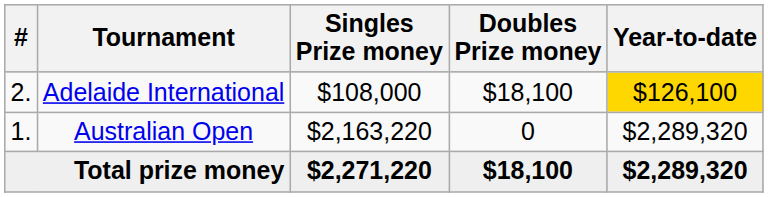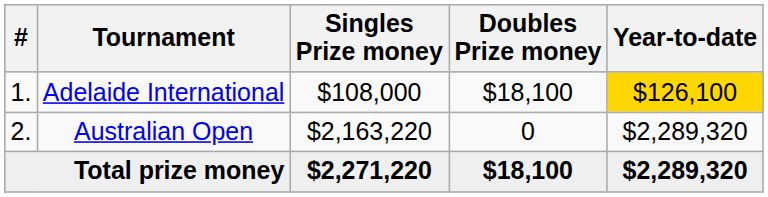Adelaide International | #: 2. -> 1.
Australian Open | #: 1. -> 2.
